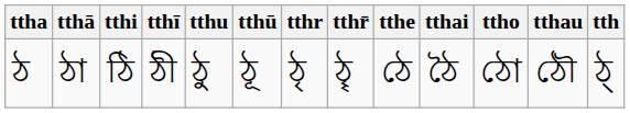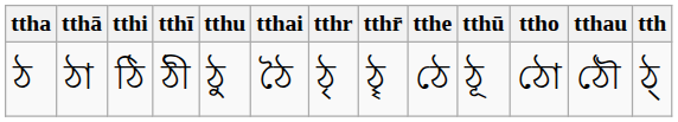columns swapped: tthū <-> tthai
